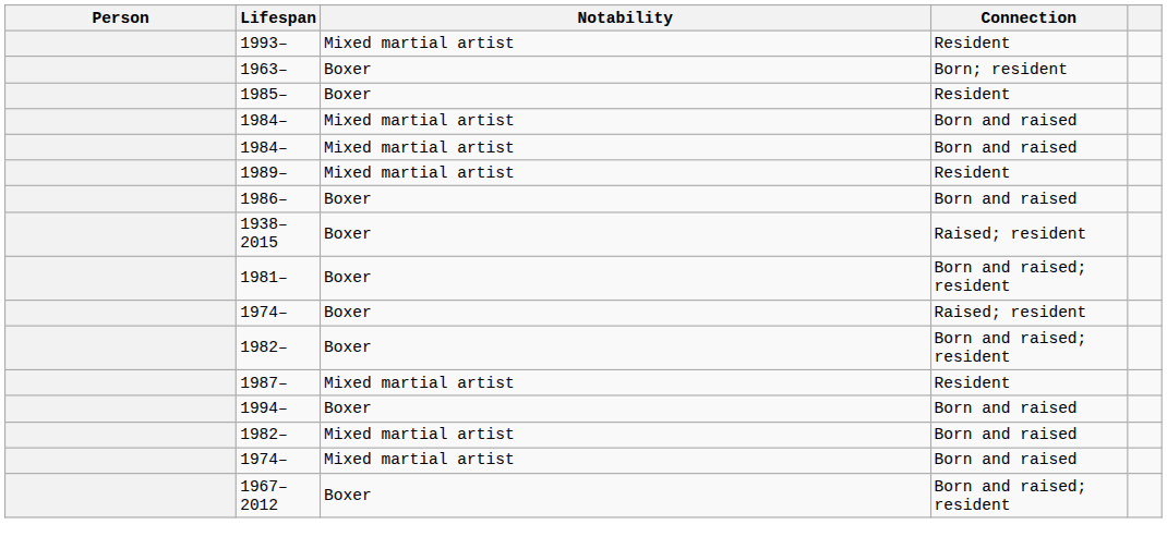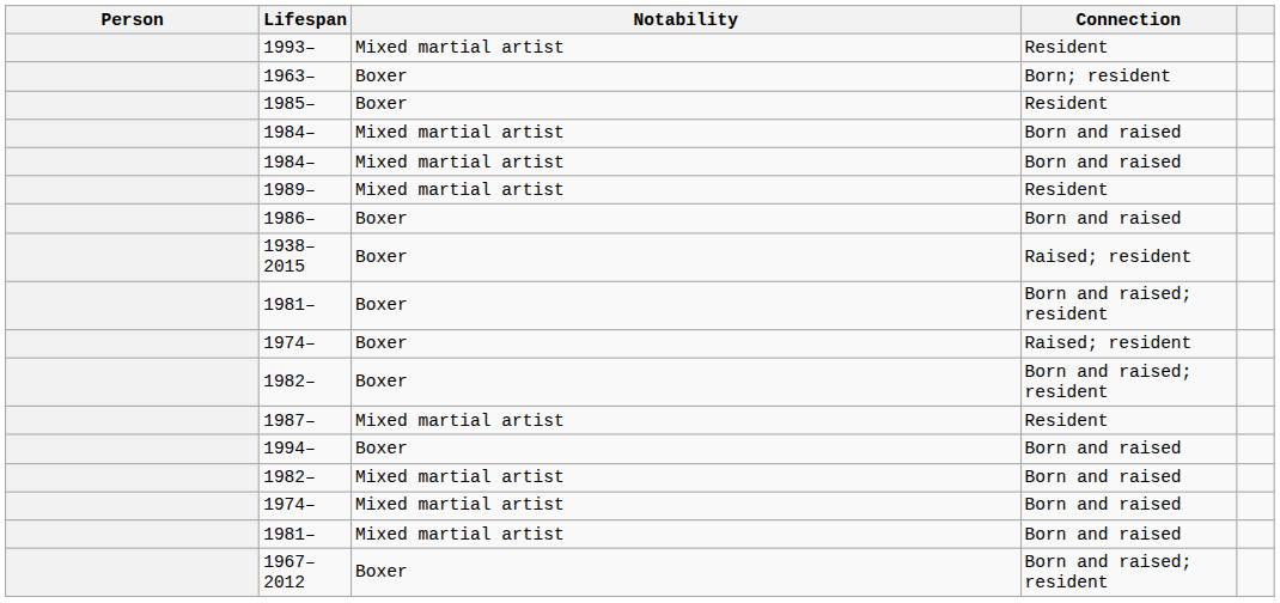+ row: 1981– | Mixed martial artist | Born and raised
